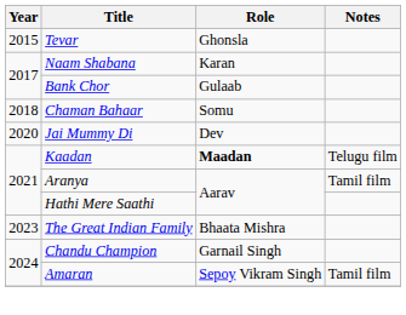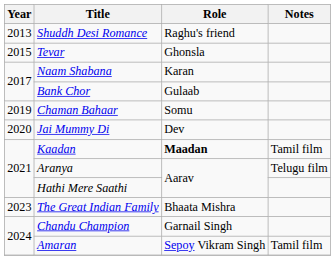+ row: 2013 | Shuddh Desi Romance | Raghu's friend
Chaman Bahaar | Year: 2018 -> 2019
Kaadan | Notes: Telugu film -> Tamil film
Aranya | Notes: Tamil film -> Telugu film
